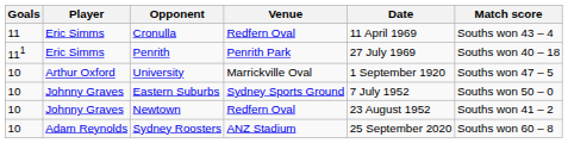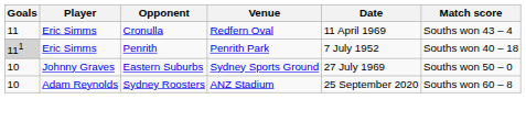Penrith | Goals: no background -> lightgrey background
Penrith | Date: 27 July 1969 -> 7 July 1952
- row: 10 | Arthur Oxford | University | Marrickville Oval | 1 September 1920 | Souths won 47 – 5
Eastern Suburbs | Date: 7 July 1952 -> 27 July 1969
- row: 10 | Johnny Graves | Newtown | Redfern Oval | 23 August 1952 | Souths won 41 – 2
